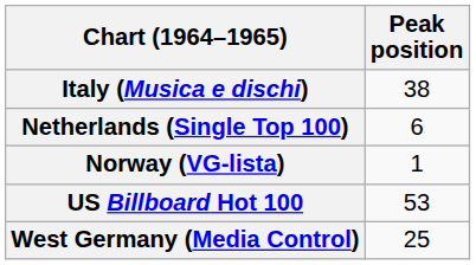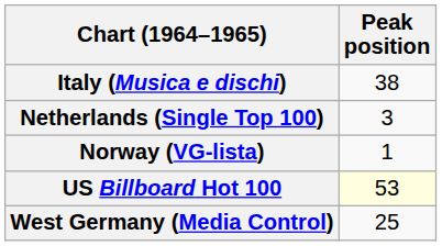Netherlands (Single Top 100) | Peak position: 6 -> 3
US Billboard Hot 100 | Peak position: no background -> lightyellow background
